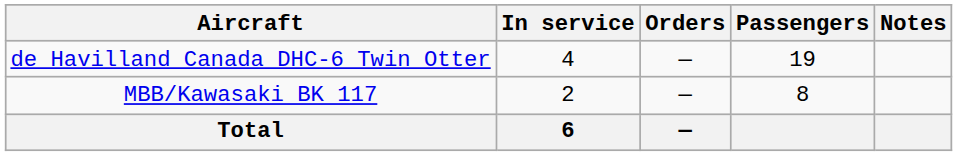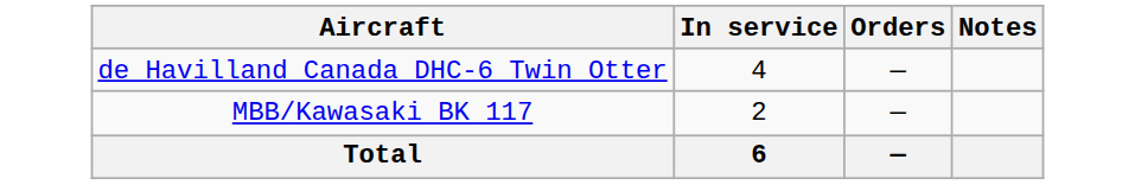- column: Passengers | 19 | 8
